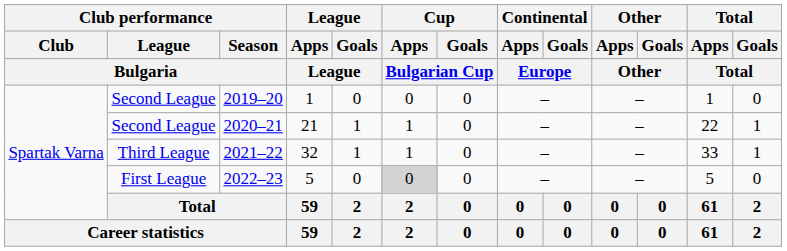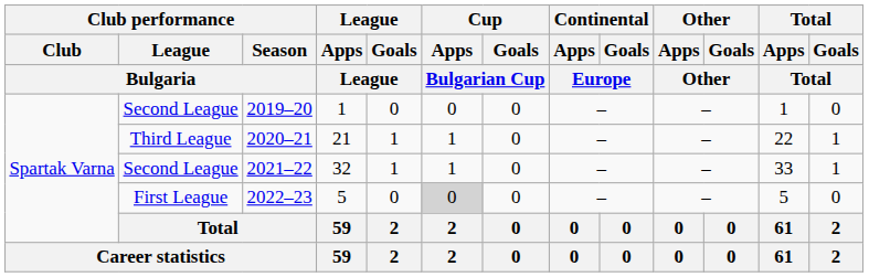2020–21 | Club performance / League / Bulgaria: Second League -> Third League
2021–22 | Club performance / League / Bulgaria: Third League -> Second League
